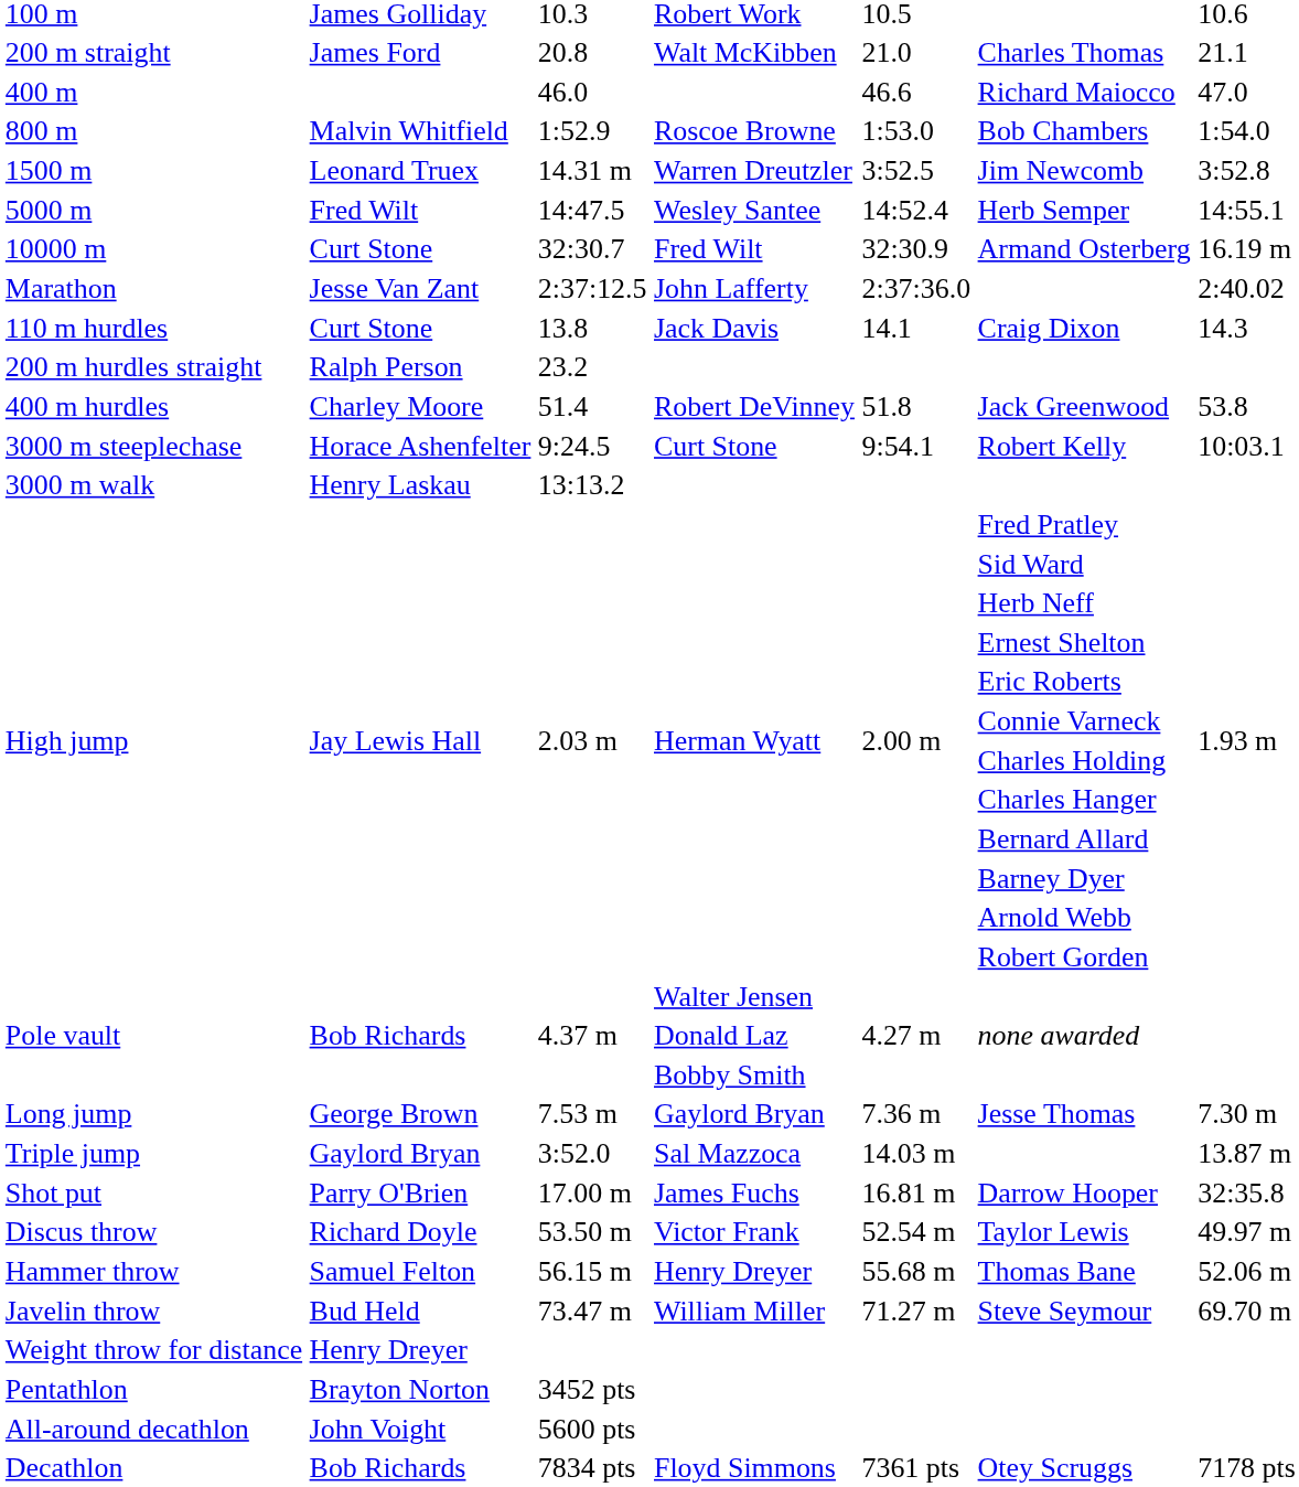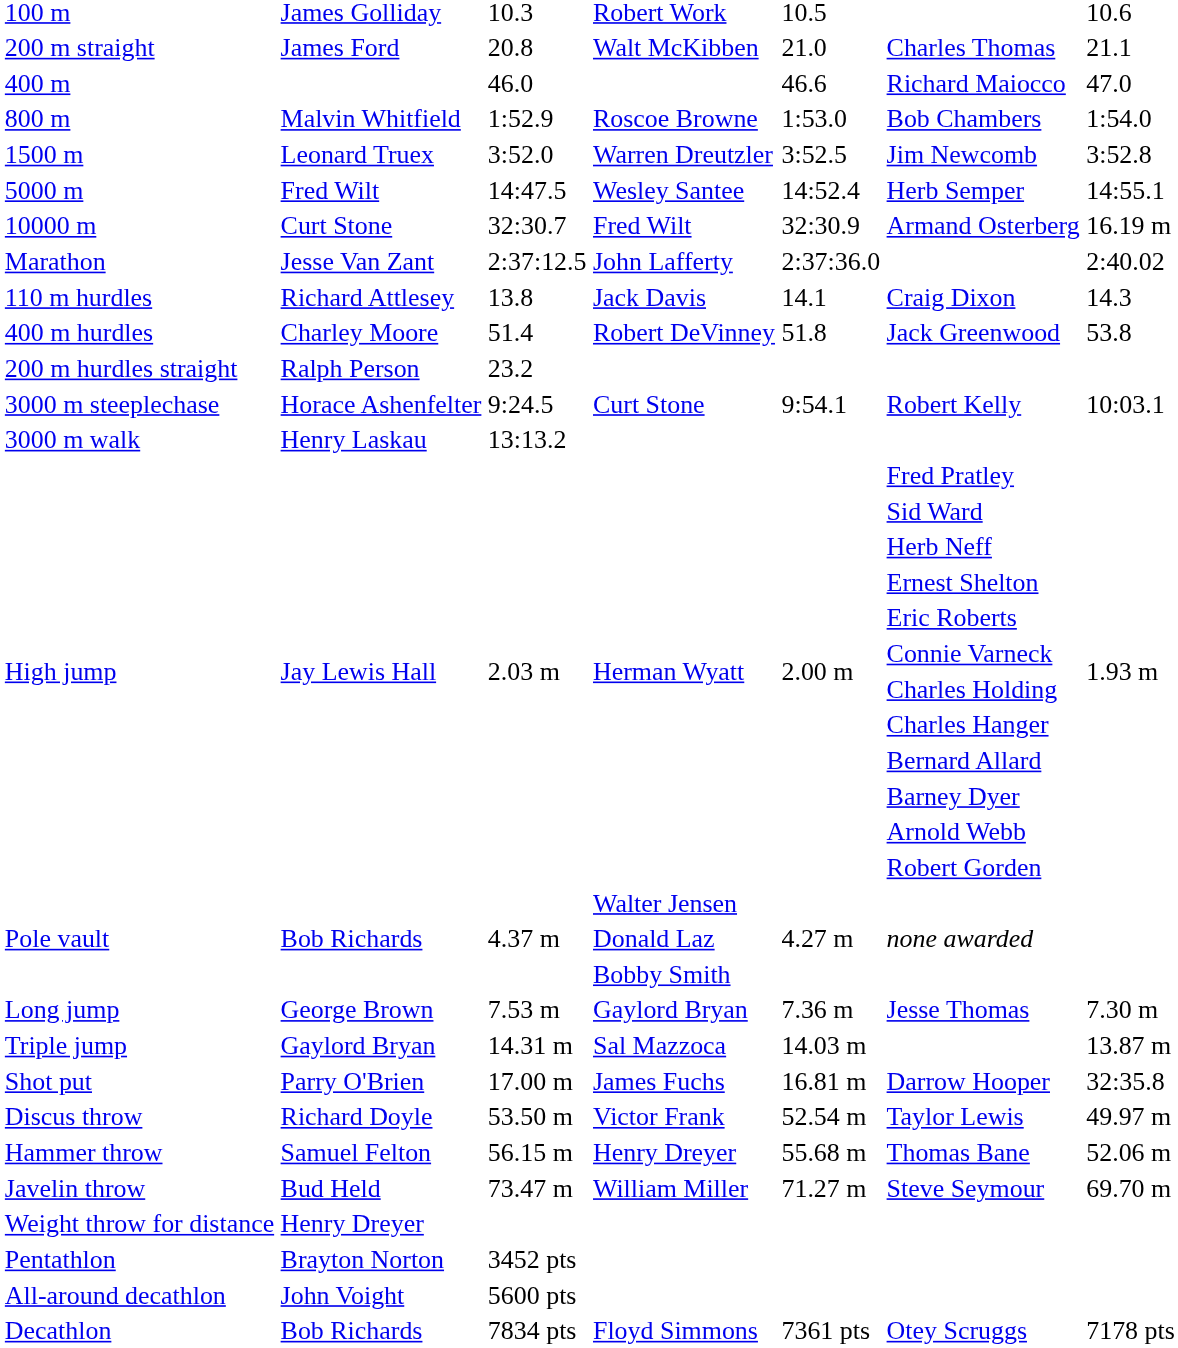1500 m | column 3: 14.31 m -> 3:52.0
110 m hurdles | column 2: Curt Stone -> Richard Attlesey
rows swapped: 200 m hurdles straight <-> 400 m hurdles
Triple jump | column 3: 3:52.0 -> 14.31 m
